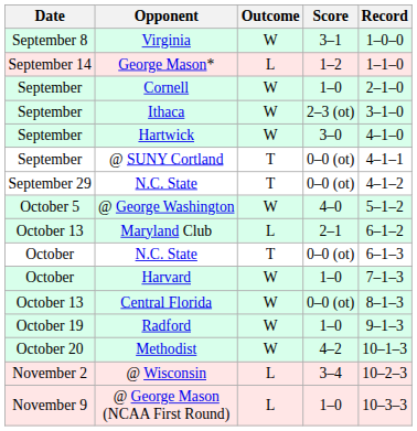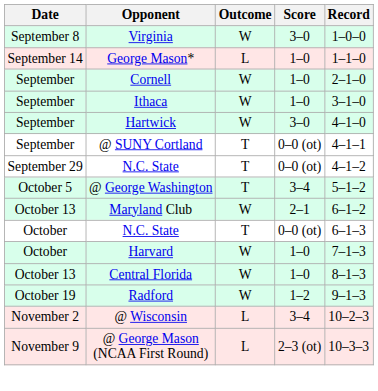Virginia | Score: 3–1 -> 3–0
George Mason* | Score: 1–2 -> 1–0
Ithaca | Score: 2–3 (ot) -> 1–0
@ George Washington | Outcome: W -> T
@ George Washington | Score: 4–0 -> 3–4
Maryland Club | Outcome: L -> W
Central Florida | Score: 0–0 (ot) -> 1–0
Radford | Score: 1–0 -> 1–2
- row: October 20 | Methodist | W | 4–2 | 10–1–3
@ George Mason (NCAA First Round) | Score: 1–0 -> 2–3 (ot)
